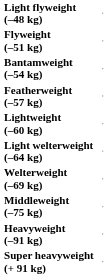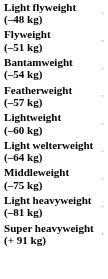- row: Welterweight (–69 kg)
+ row: Light heavyweight (–81 kg)
- row: Heavyweight (–91 kg)
